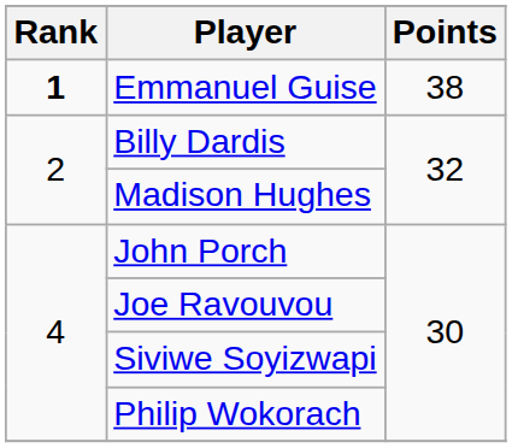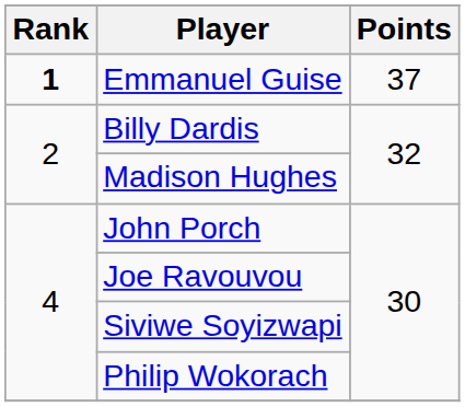Emmanuel Guise | Points: 38 -> 37
